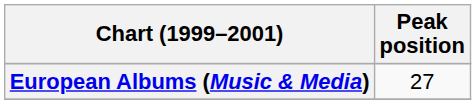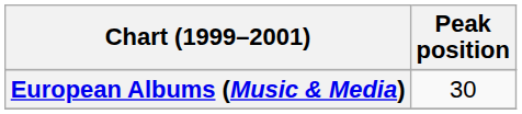European Albums (Music & Media) | Peak position: 27 -> 30
